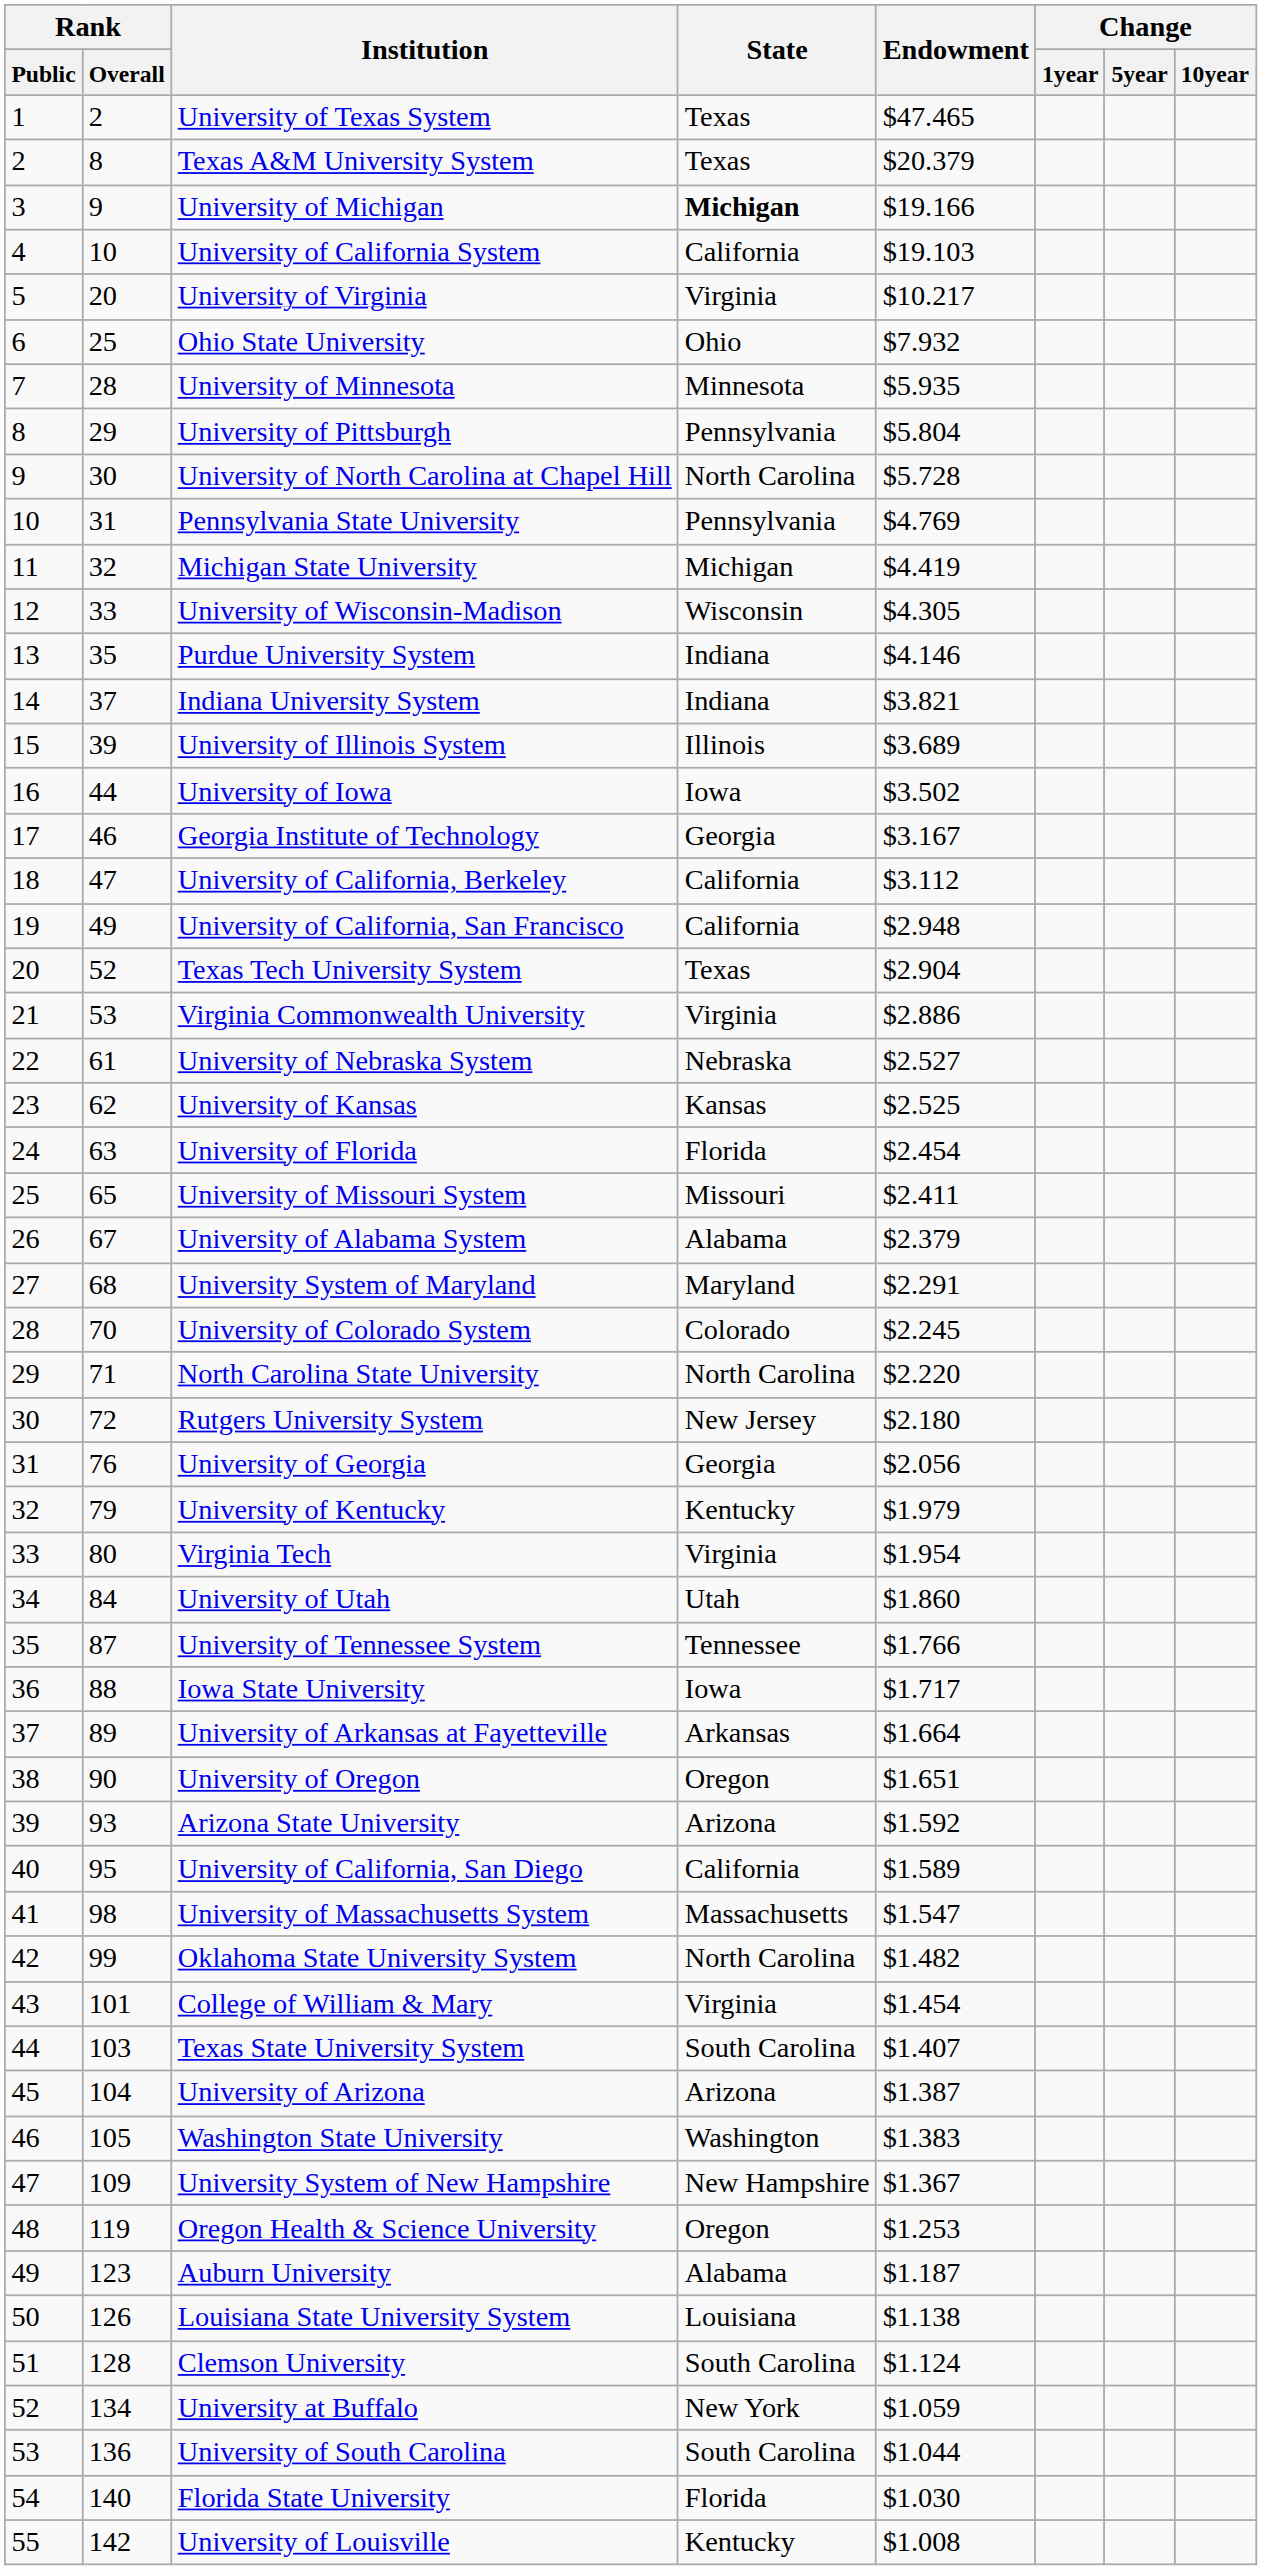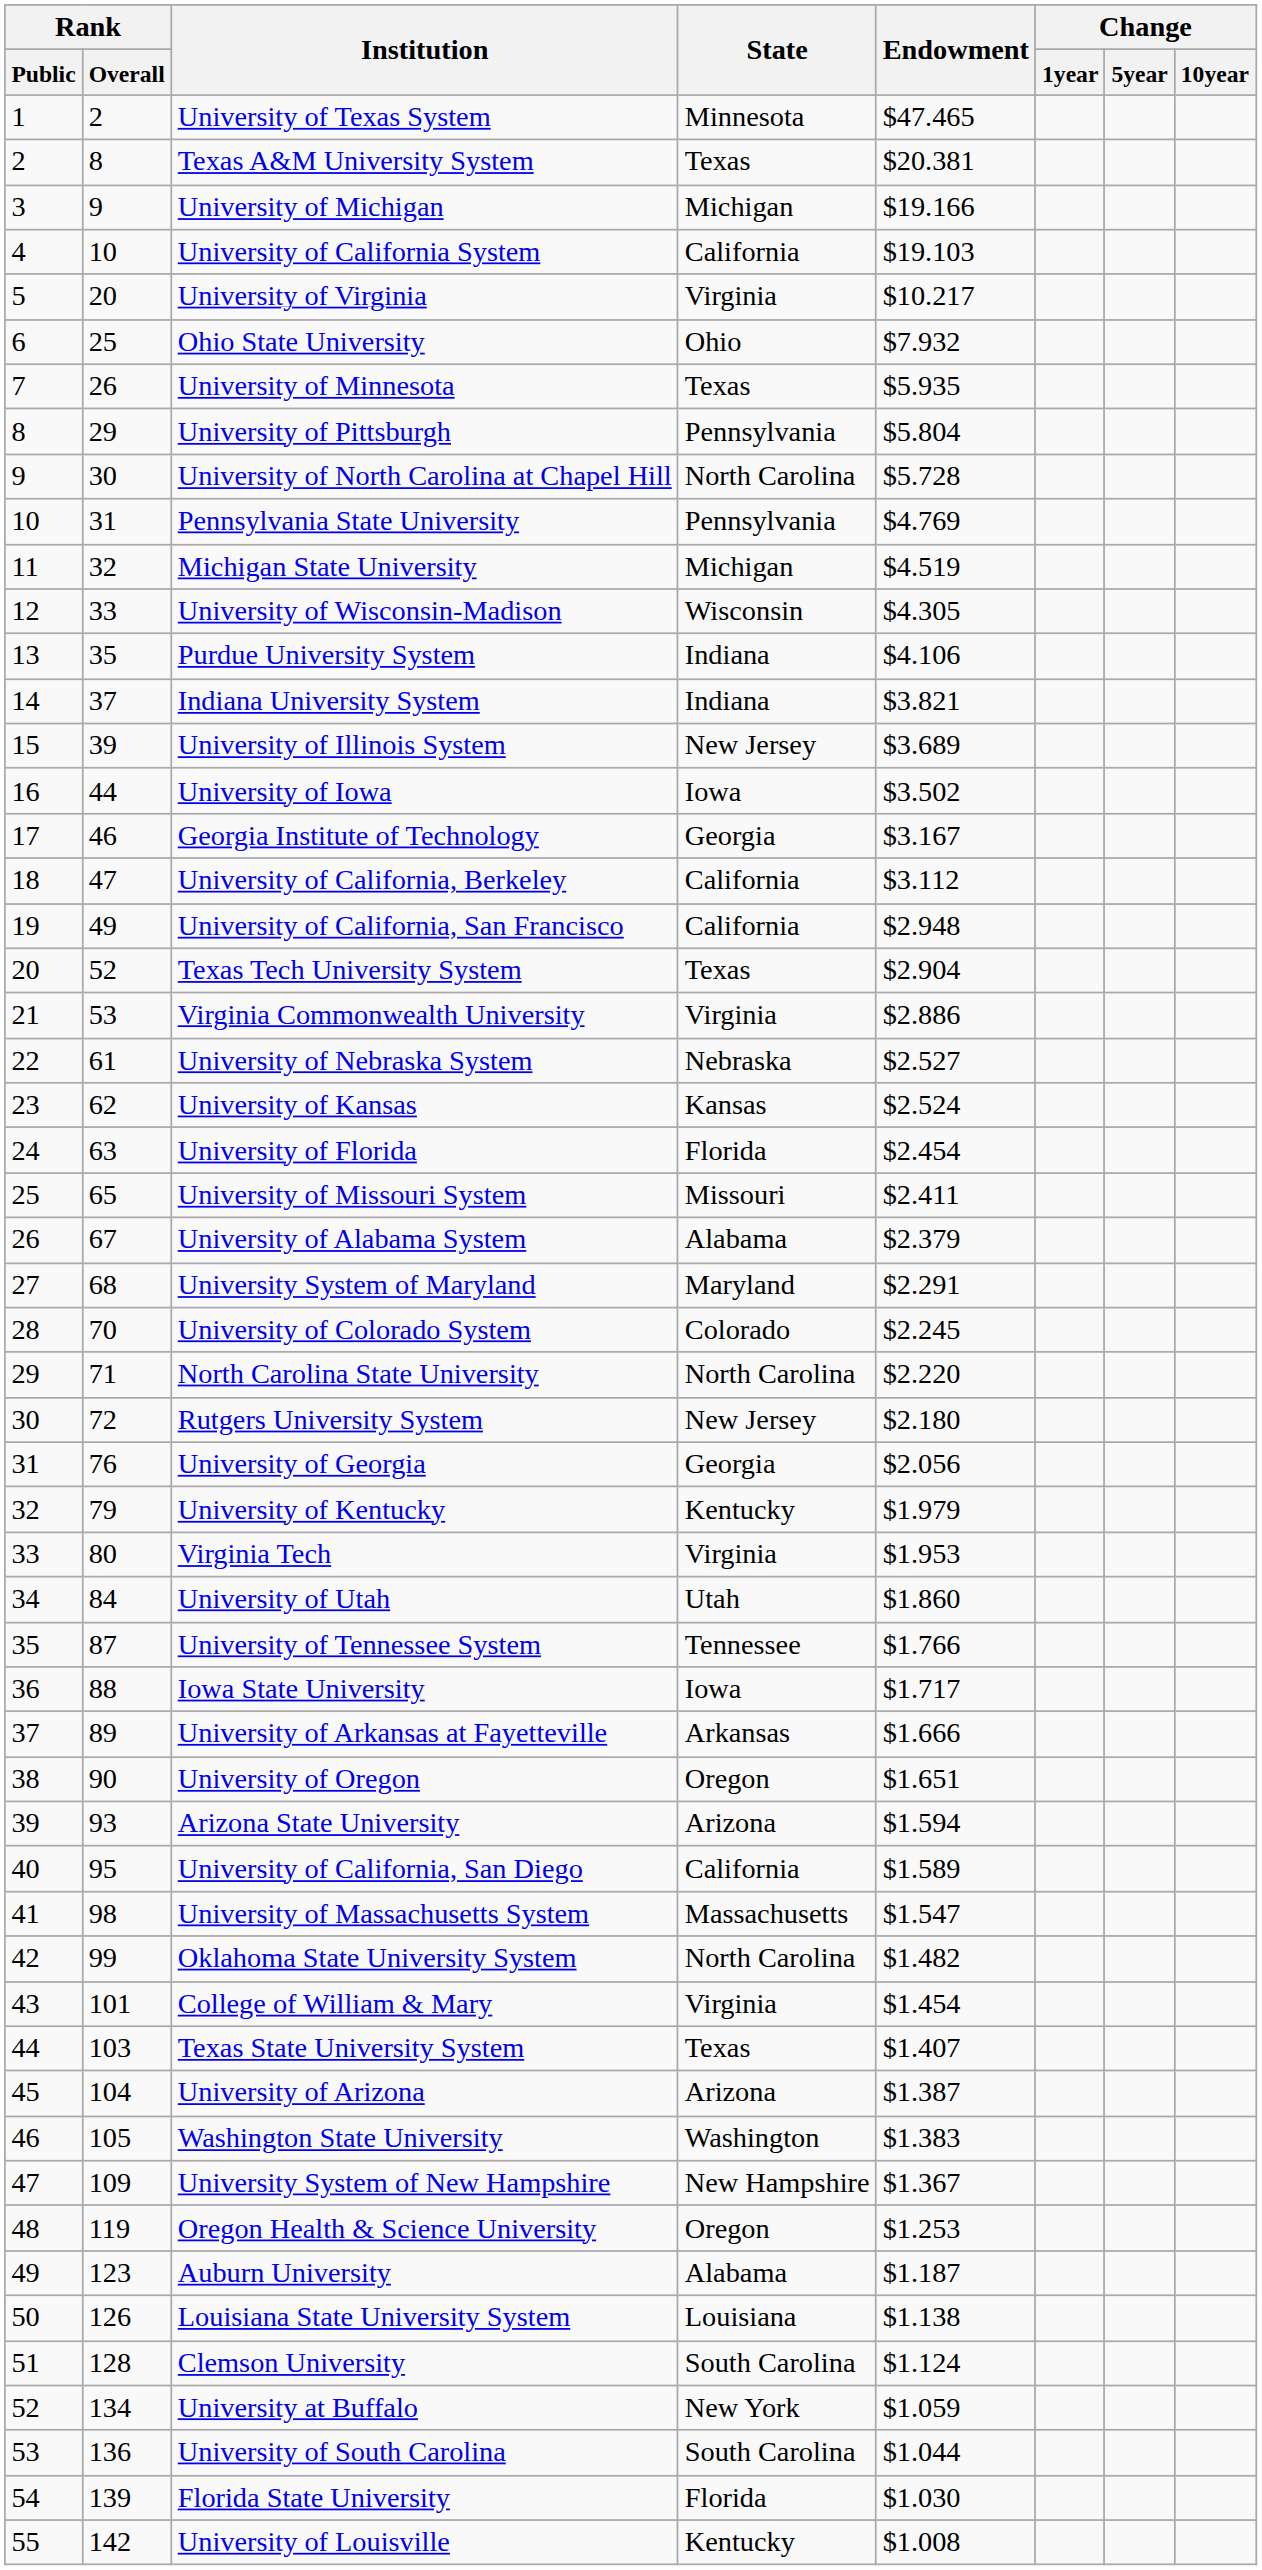University of Texas System | State: Texas -> Minnesota
Texas A&M University System | Endowment: $20.379 -> $20.381
University of Michigan | State: bold -> normal
University of Minnesota | Rank / Overall: 28 -> 26
University of Minnesota | State: Minnesota -> Texas
Michigan State University | Endowment: $4.419 -> $4.519
Purdue University System | Endowment: $4.146 -> $4.106
University of Illinois System | State: Illinois -> New Jersey
University of Kansas | Endowment: $2.525 -> $2.524
Virginia Tech | Endowment: $1.954 -> $1.953
University of Arkansas at Fayetteville | Endowment: $1.664 -> $1.666
Arizona State University | Endowment: $1.592 -> $1.594
Texas State University System | State: South Carolina -> Texas
Florida State University | Rank / Overall: 140 -> 139
